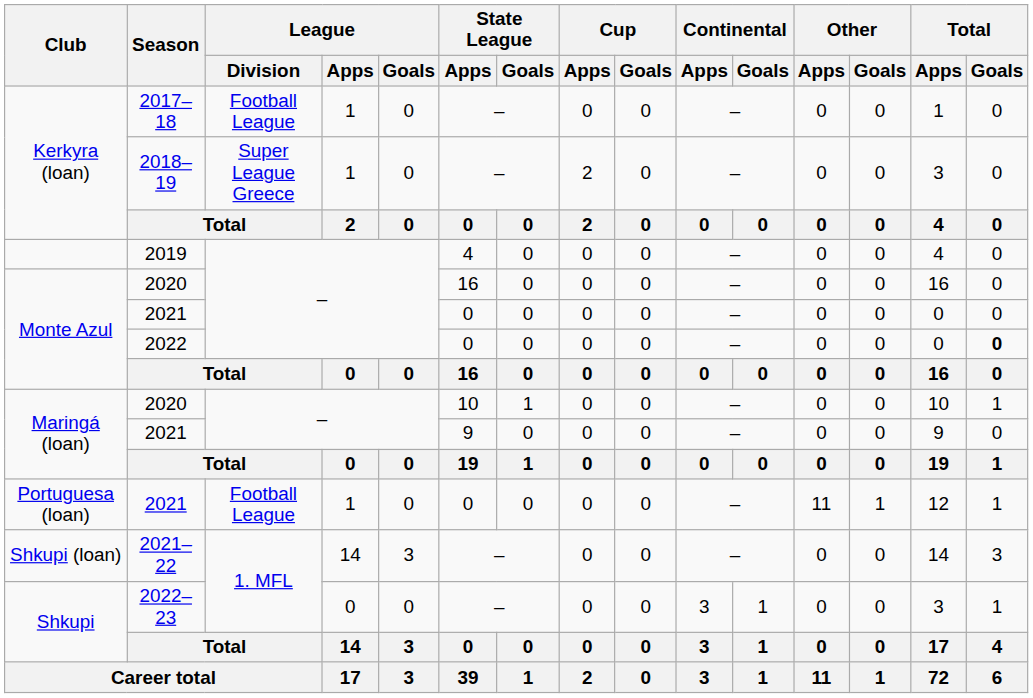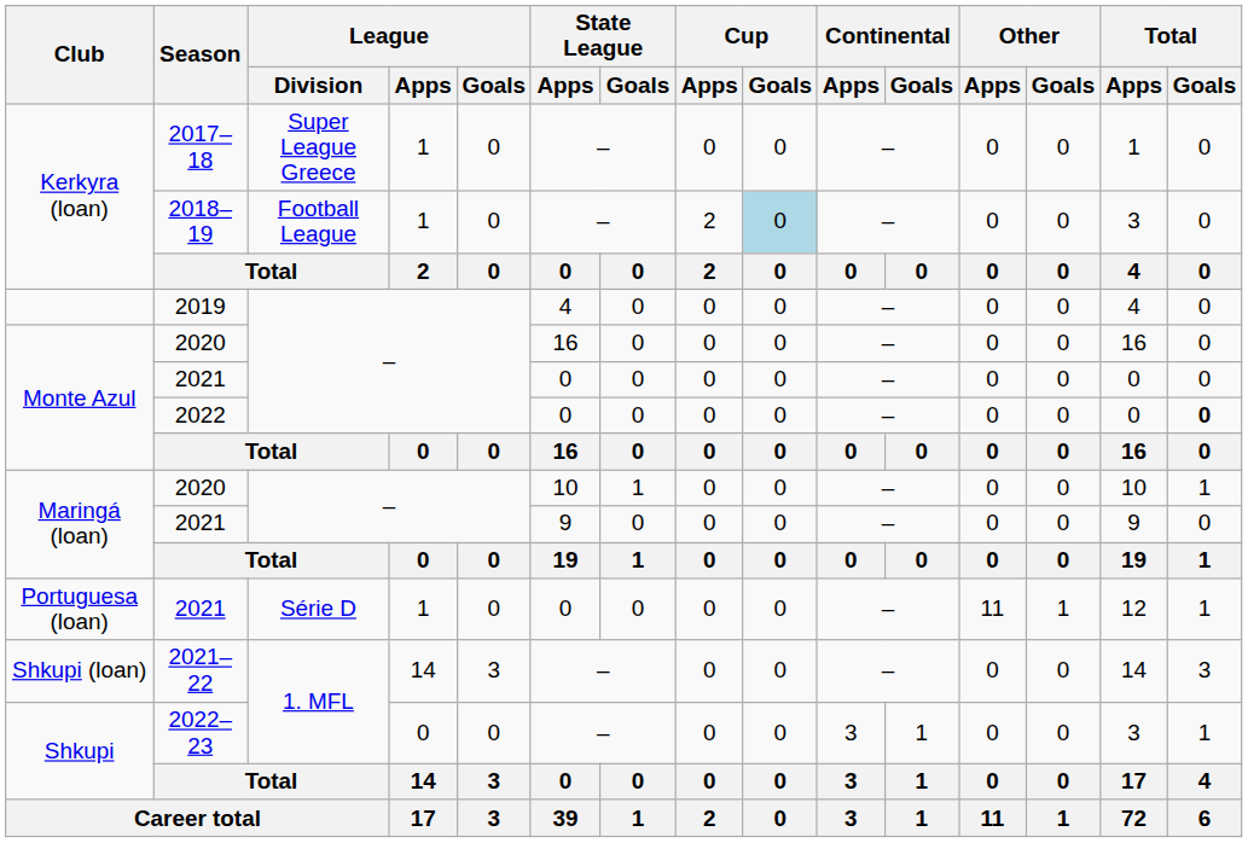2017–18 | League / Division: Football League -> Super League Greece
2018–19 | League / Division: Super League Greece -> Football League
2018–19 | Cup / Goals: no background -> lightblue background
Portuguesa (loan) / 2021 | League / Division: Football League -> Série D
